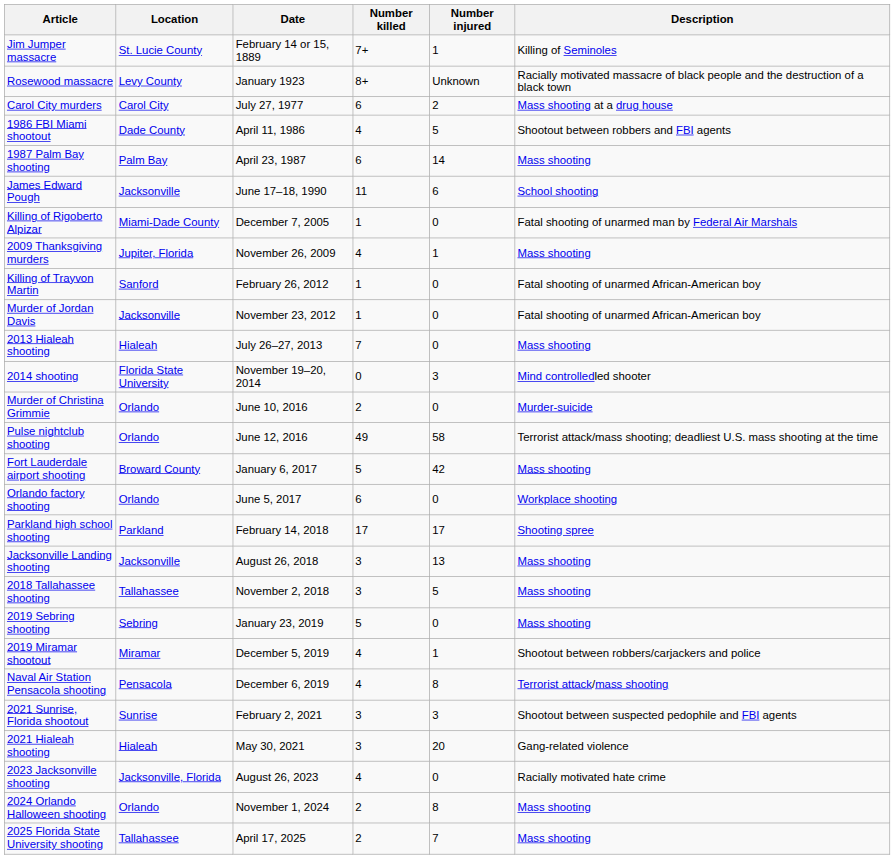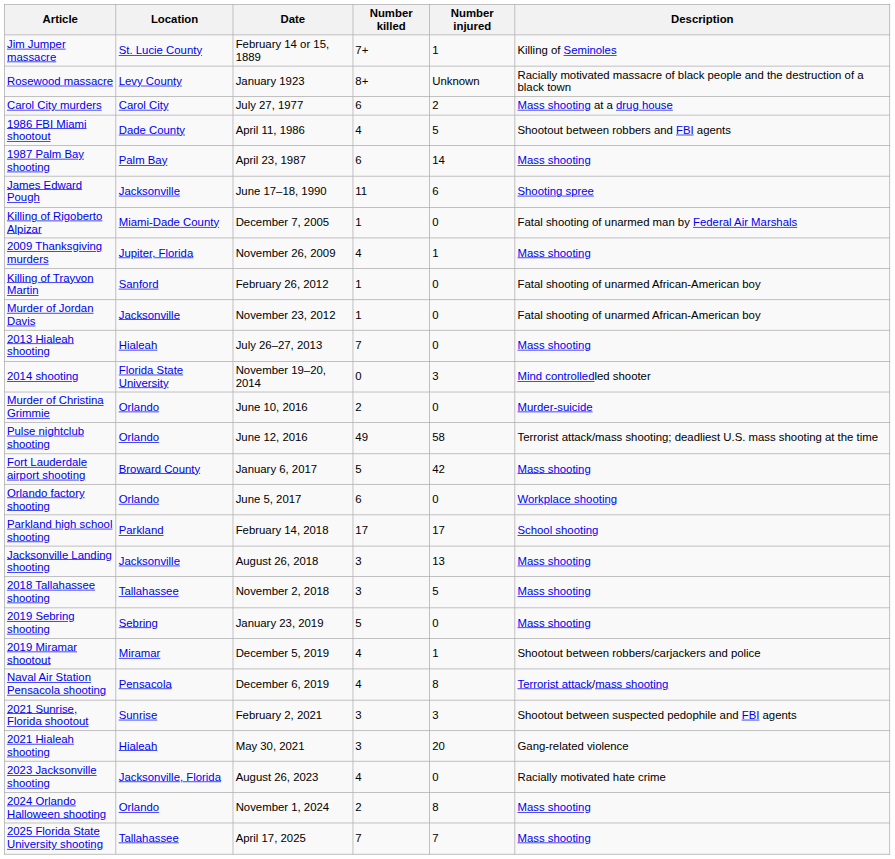James Edward Pough | Description: School shooting -> Shooting spree
Parkland high school shooting | Description: Shooting spree -> School shooting
2025 Florida State University shooting | Number killed: 2 -> 7
